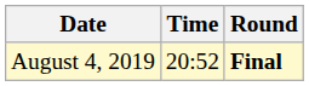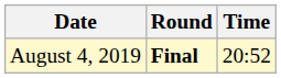columns swapped: Time <-> Round
